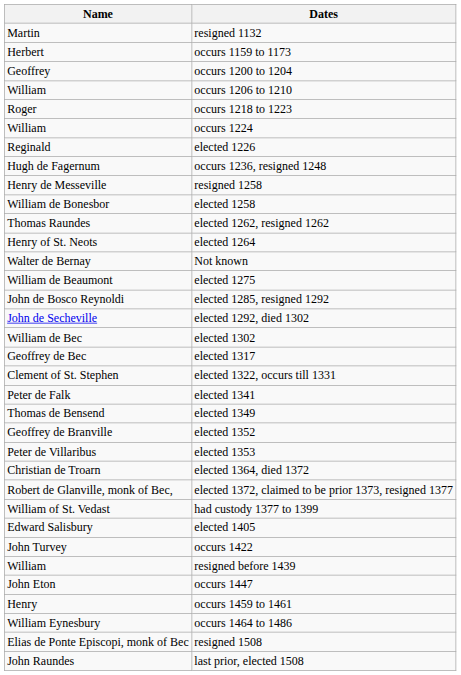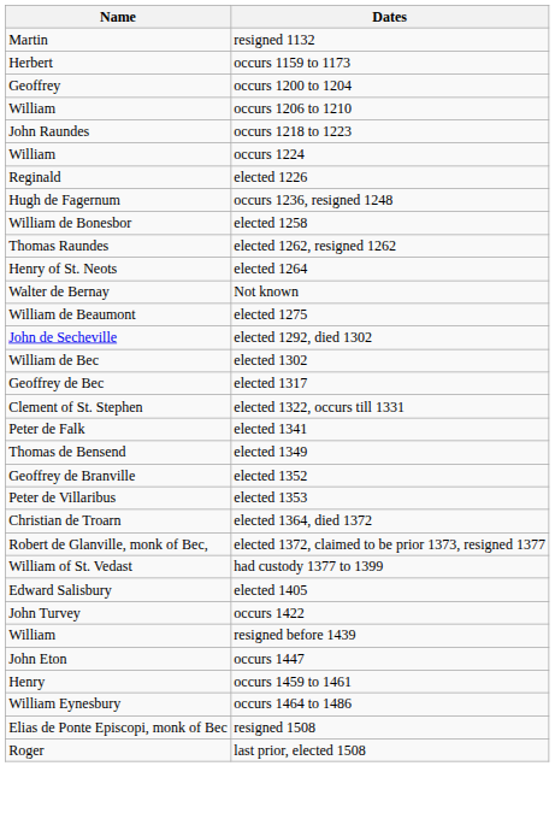occurs 1218 to 1223 | Name: Roger -> John Raundes
- row: Henry de Messeville | resigned 1258
- row: John de Bosco Reynoldi | elected 1285, resigned 1292
last prior, elected 1508 | Name: John Raundes -> Roger
